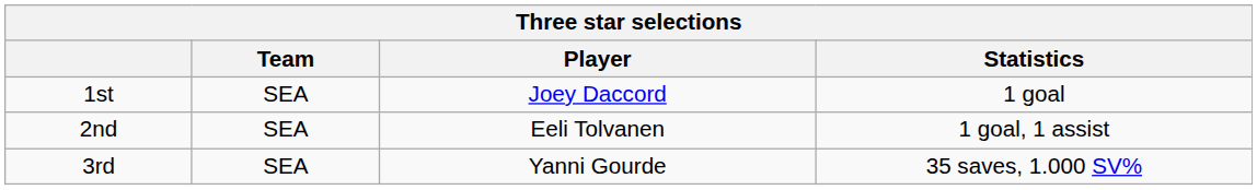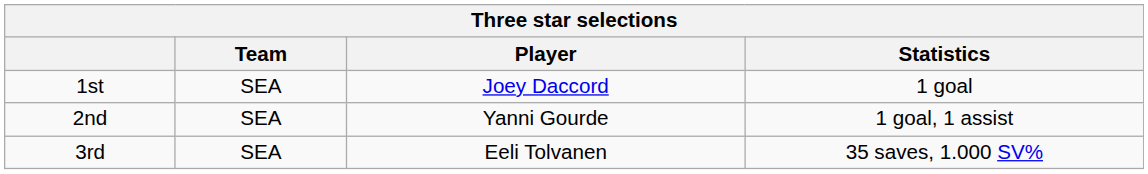2nd | Player: Eeli Tolvanen -> Yanni Gourde
3rd | Player: Yanni Gourde -> Eeli Tolvanen
